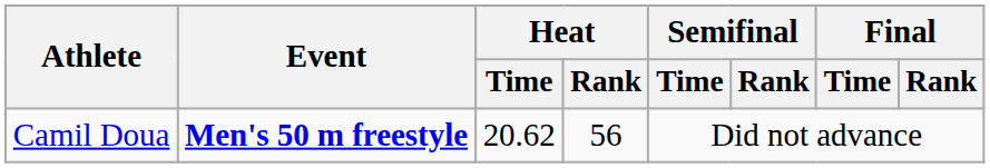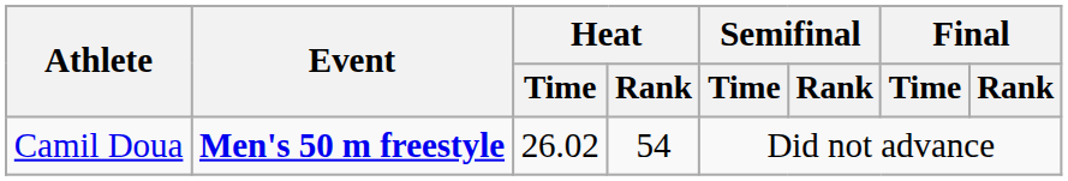Camil Doua | Heat / Time: 20.62 -> 26.02
Camil Doua | Heat / Rank: 56 -> 54
